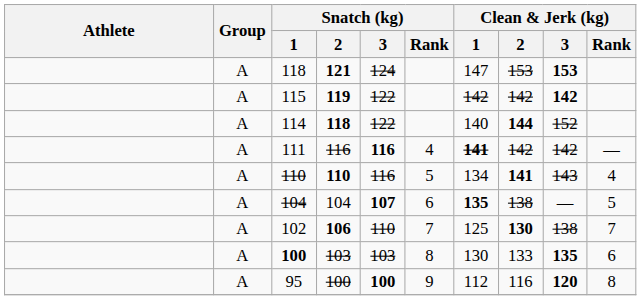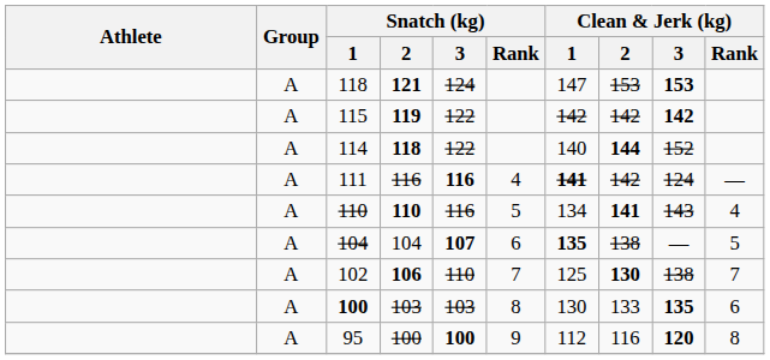111 | Clean & Jerk (kg) / 3: 142 -> 124
